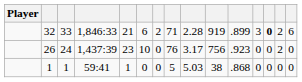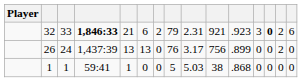32 | column 4: normal -> bold
32 | column 8: 71 -> 79
32 | column 9: 2.28 -> 2.31
32 | column 10: 919 -> 921
32 | column 11: .899 -> .923
26 | column 5: 23 -> 13
26 | column 6: 10 -> 13
26 | column 11: .923 -> .899
